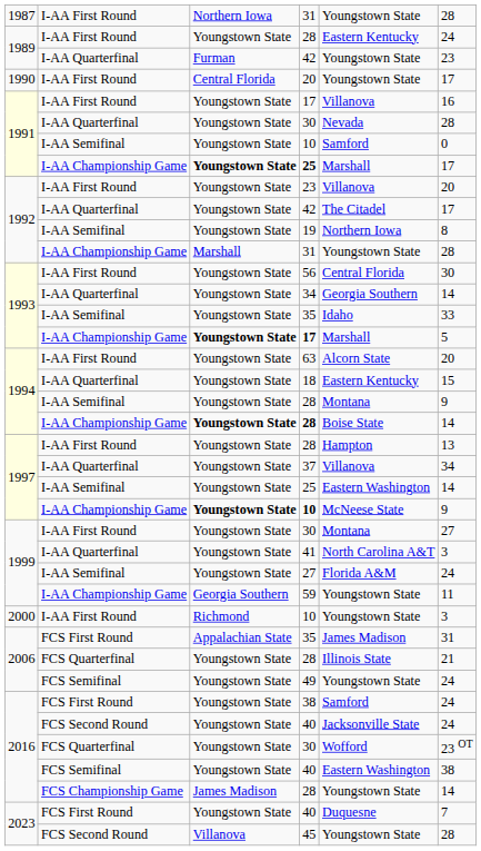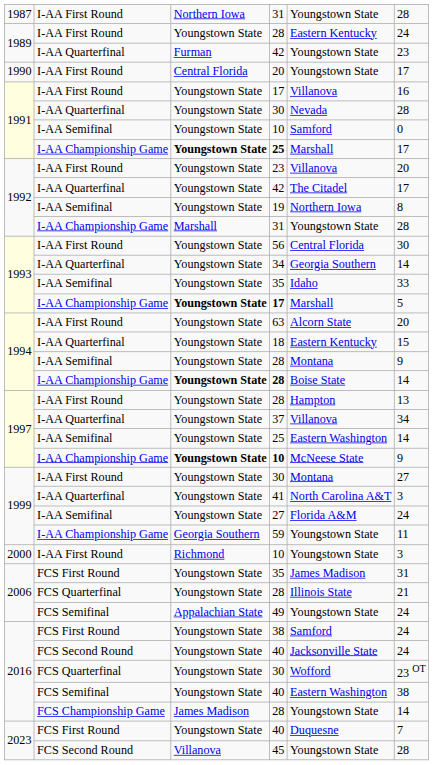2006 / 35 | column 3: Appalachian State -> Youngstown State
49 | column 3: Youngstown State -> Appalachian State
